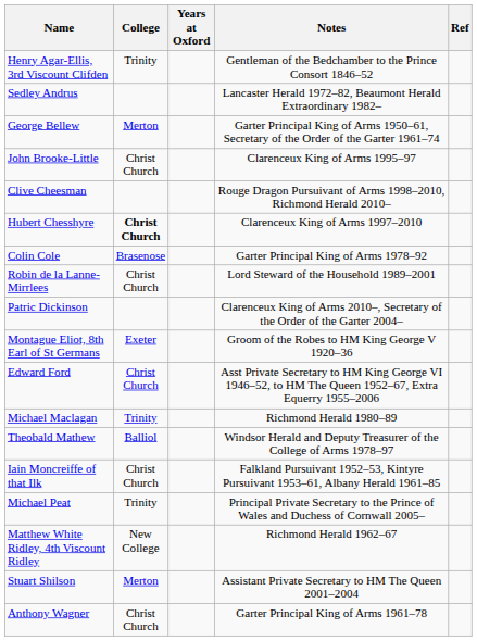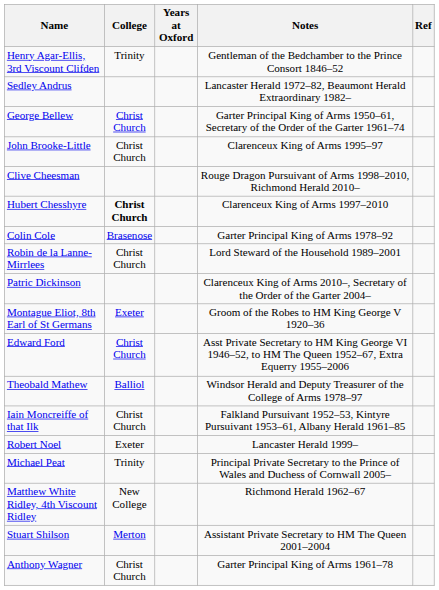George Bellew | College: Merton -> Christ Church
- row: Michael Maclagan | Trinity | Richmond Herald 1980–89
+ row: Robert Noel | Exeter | Lancaster Herald 1999–
